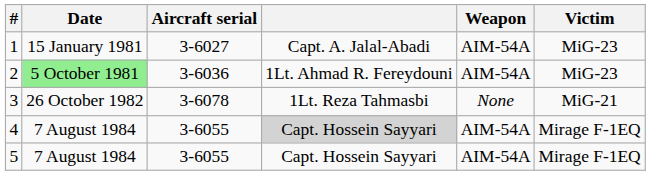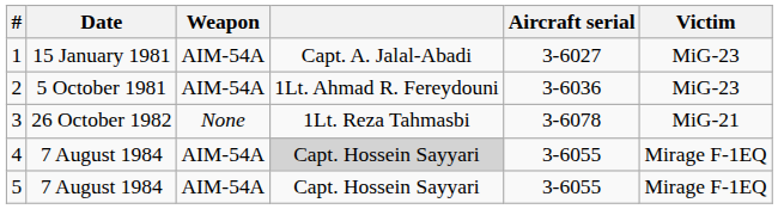columns swapped: Aircraft serial <-> Weapon
2 | Date: lightgreen background -> no background
